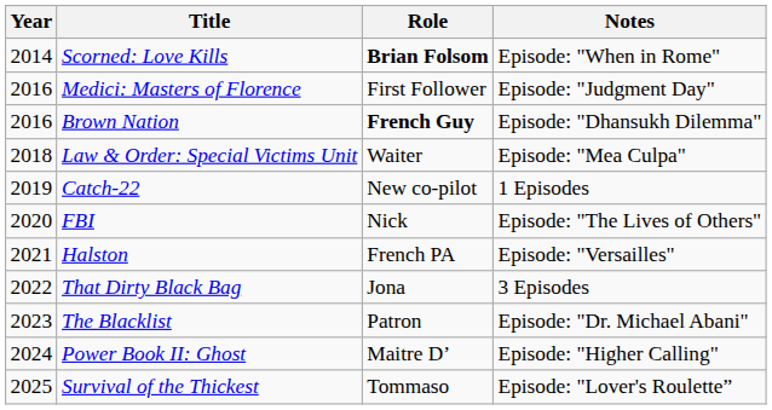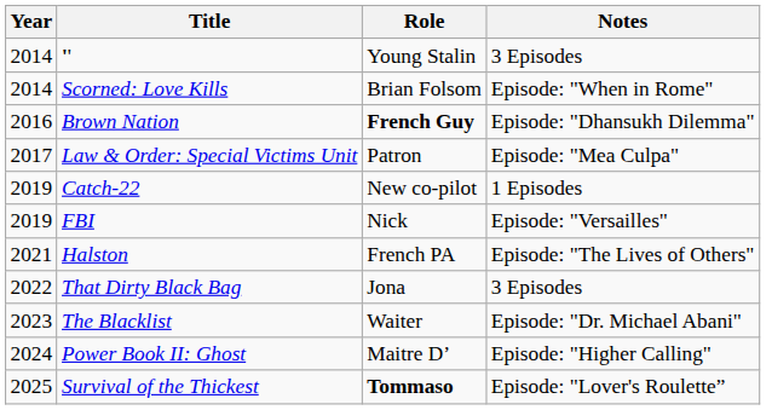+ row: 2014 | '' | Young Stalin | 3 Episodes
Scorned: Love Kills | Role: bold -> normal
- row: 2016 | Medici: Masters of Florence | First Follower | Episode: "Judgment Day"
Law & Order: Special Victims Unit | Year: 2018 -> 2017
Law & Order: Special Victims Unit | Role: Waiter -> Patron
FBI | Year: 2020 -> 2019
FBI | Notes: Episode: "The Lives of Others" -> Episode: "Versailles"
Halston | Notes: Episode: "Versailles" -> Episode: "The Lives of Others"
The Blacklist | Role: Patron -> Waiter
Survival of the Thickest | Role: normal -> bold
